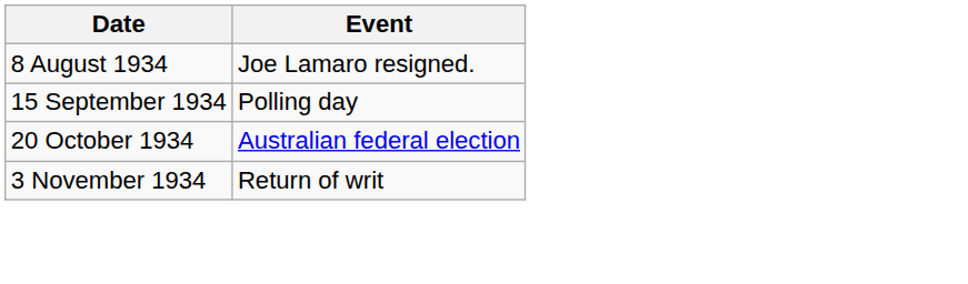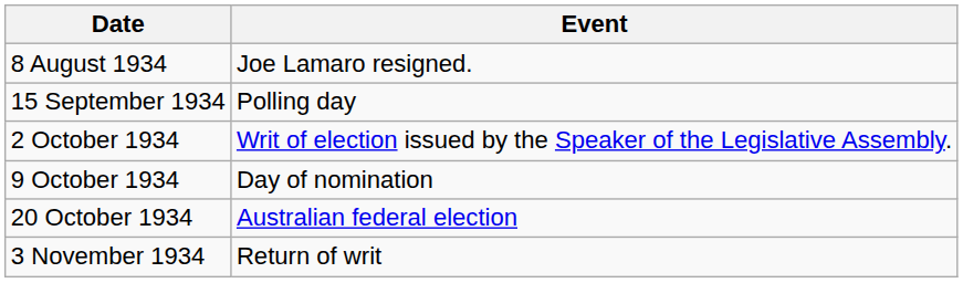+ row: 2 October 1934 | Writ of election issued by the Speaker of the Legislative Assembly.
+ row: 9 October 1934 | Day of nomination
